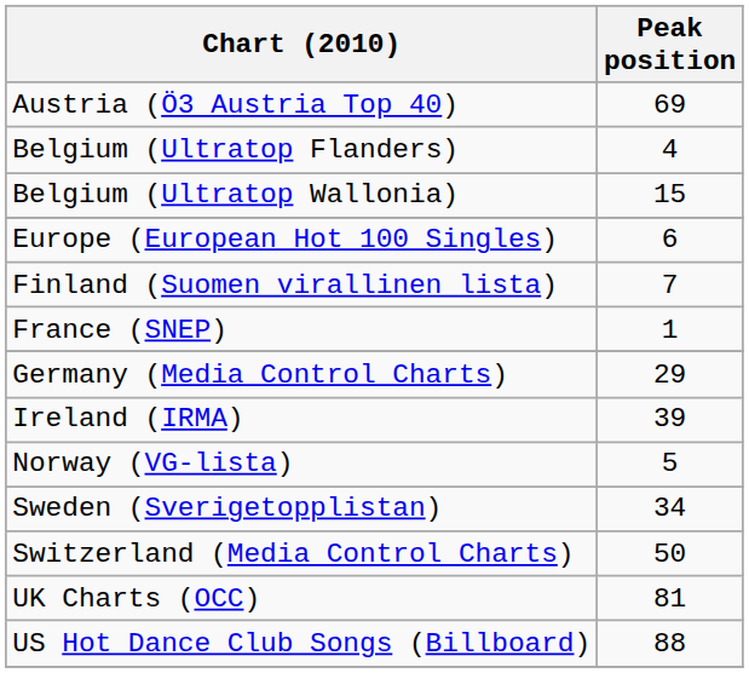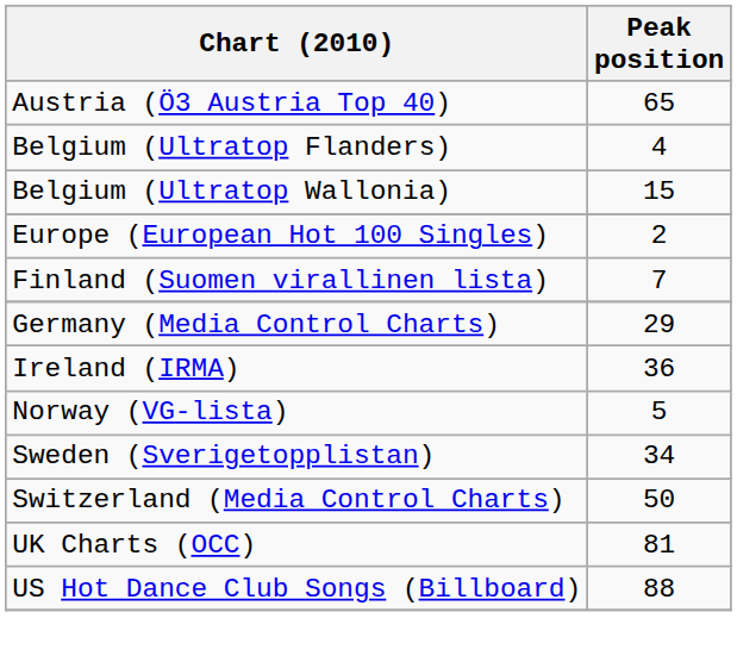Austria (Ö3 Austria Top 40) | Peak position: 69 -> 65
Europe (European Hot 100 Singles) | Peak position: 6 -> 2
- row: France (SNEP) | 1
Ireland (IRMA) | Peak position: 39 -> 36
